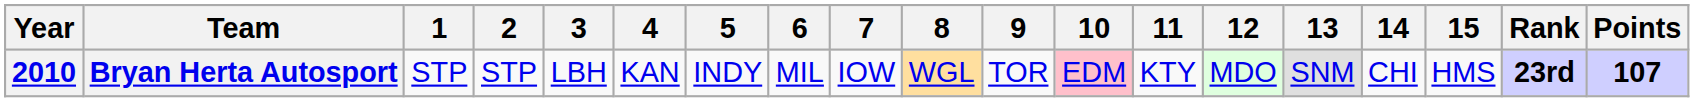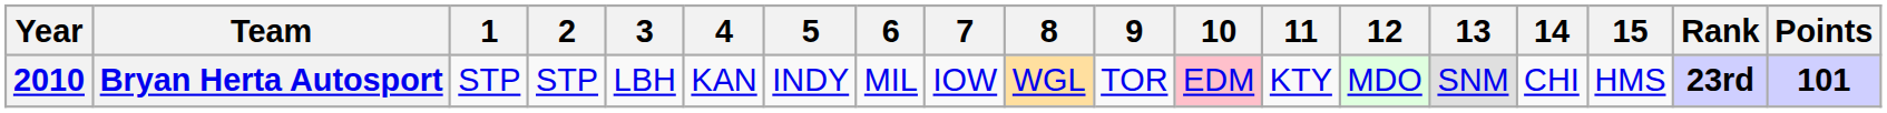Bryan Herta Autosport | Points: 107 -> 101
